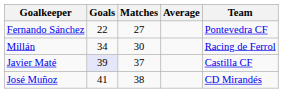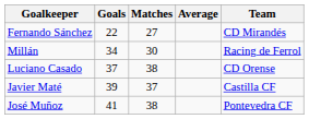Fernando Sánchez | Team: Pontevedra CF -> CD Mirandés
+ row: Luciano Casado | 37 | 38 | CD Orense
Javier Maté | Goals: lavender background -> no background
José Muñoz | Team: CD Mirandés -> Pontevedra CF
